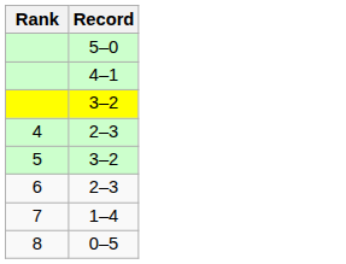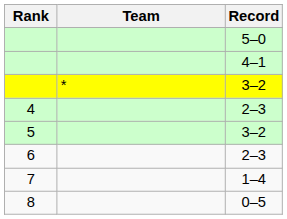+ column: Team | *
